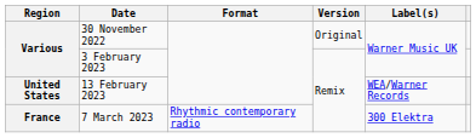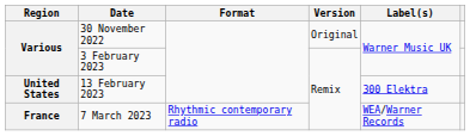13 February 2023 | Label(s): WEA/Warner Records -> 300 Elektra
7 March 2023 | Label(s): 300 Elektra -> WEA/Warner Records
